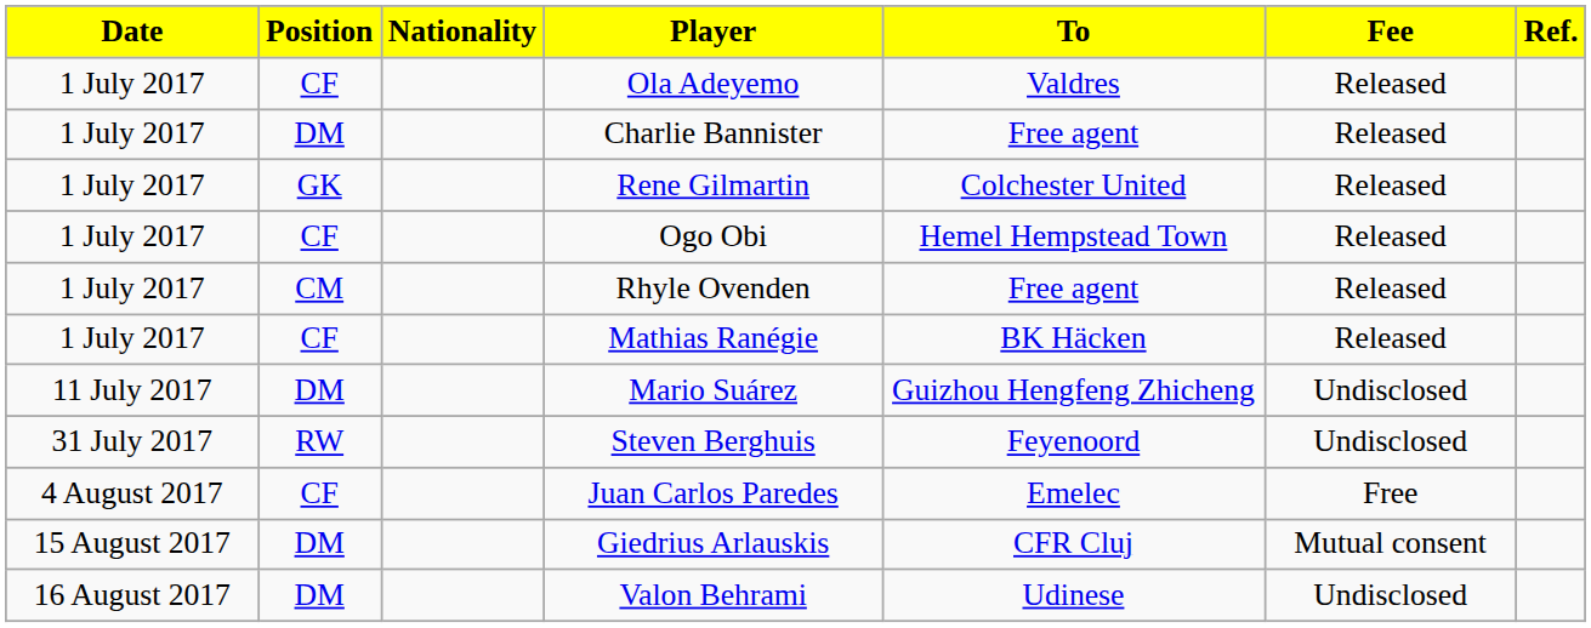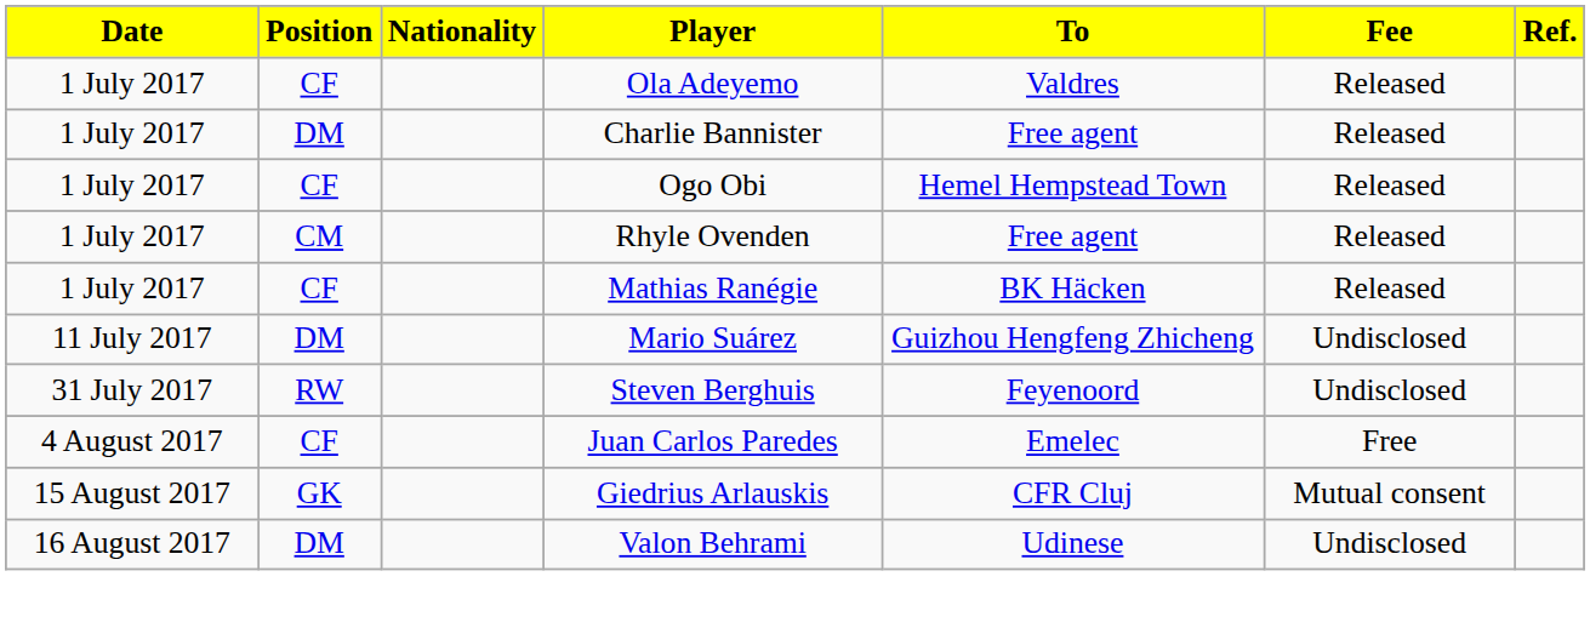- row: 1 July 2017 | GK | Rene Gilmartin | Colchester United | Released
Giedrius Arlauskis | Position: DM -> GK
